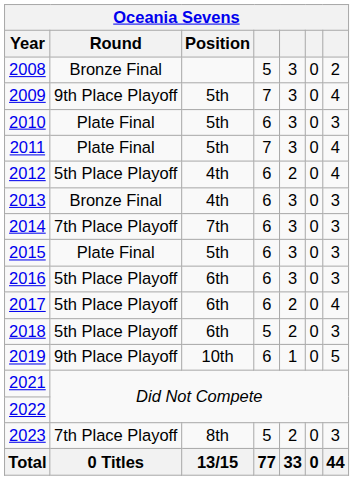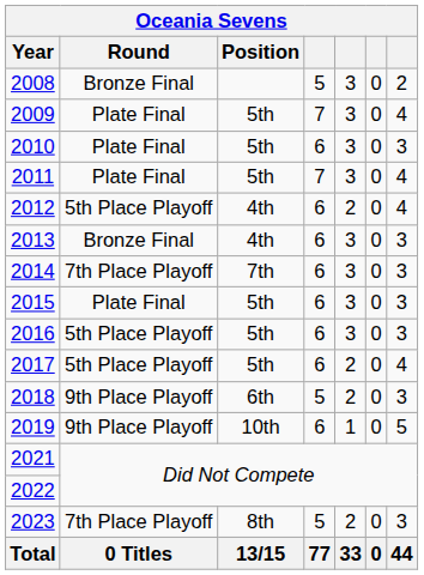2009 | Round: 9th Place Playoff -> Plate Final
2016 | Position: 6th -> 5th
2017 | Position: 6th -> 5th
2018 | Round: 5th Place Playoff -> 9th Place Playoff
